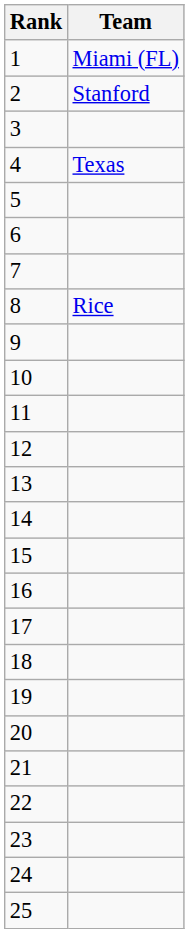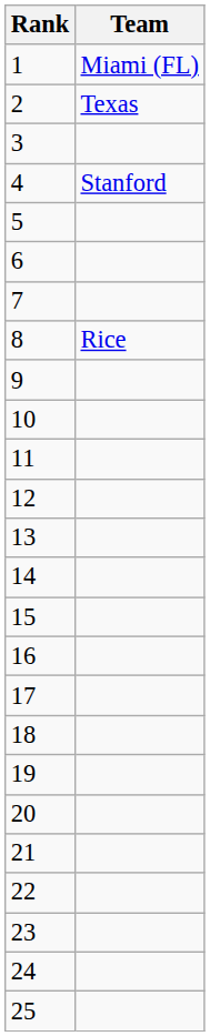2 | Team: Stanford -> Texas
4 | Team: Texas -> Stanford
